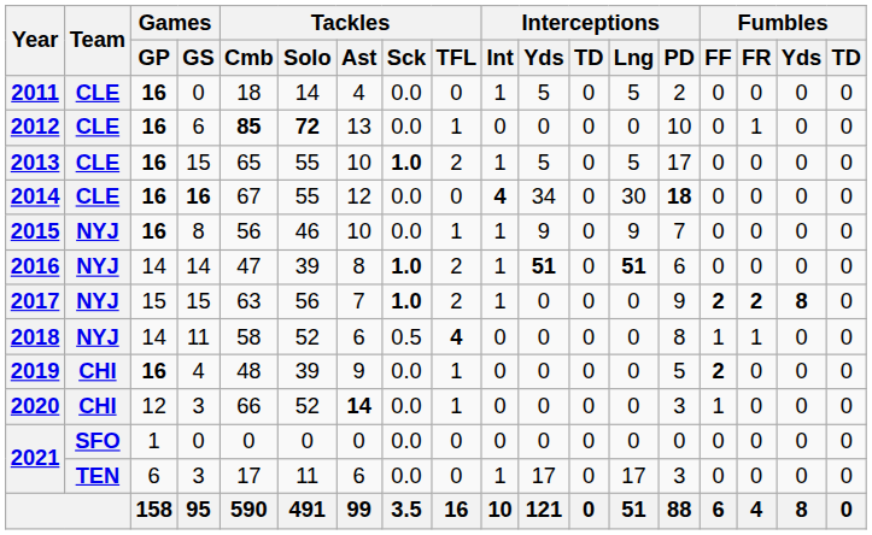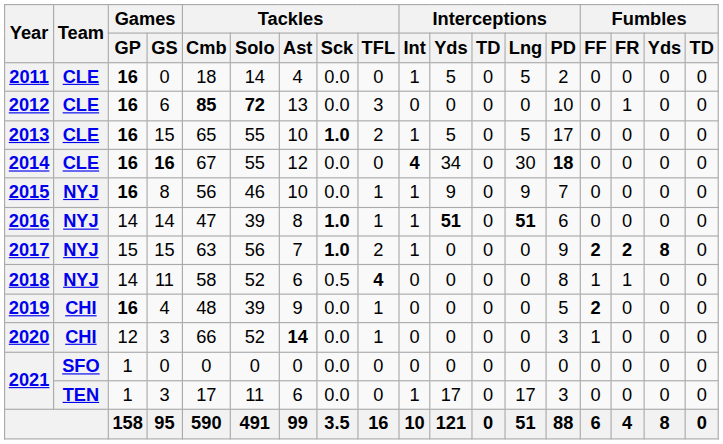2012 | Tackles / TFL: 1 -> 3
2016 | Tackles / TFL: 2 -> 1
2021 / 3 | Games / GP: 6 -> 1
